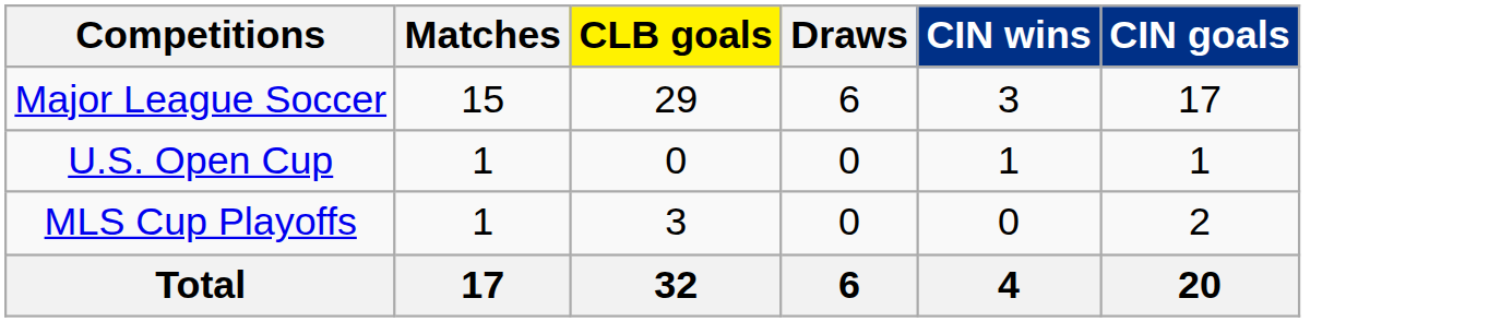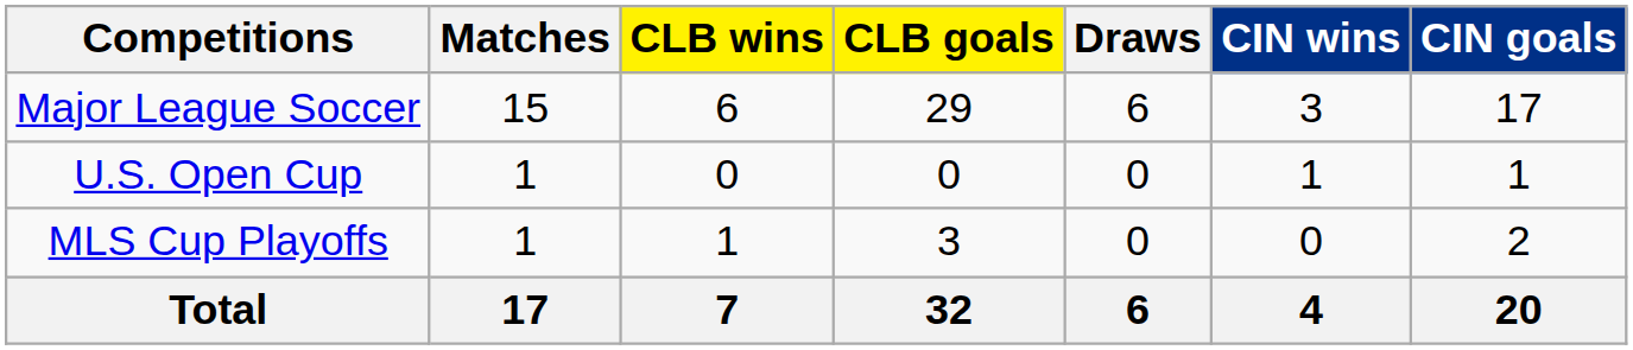+ column: CLB wins | 6 | 0 | 1 | 7
